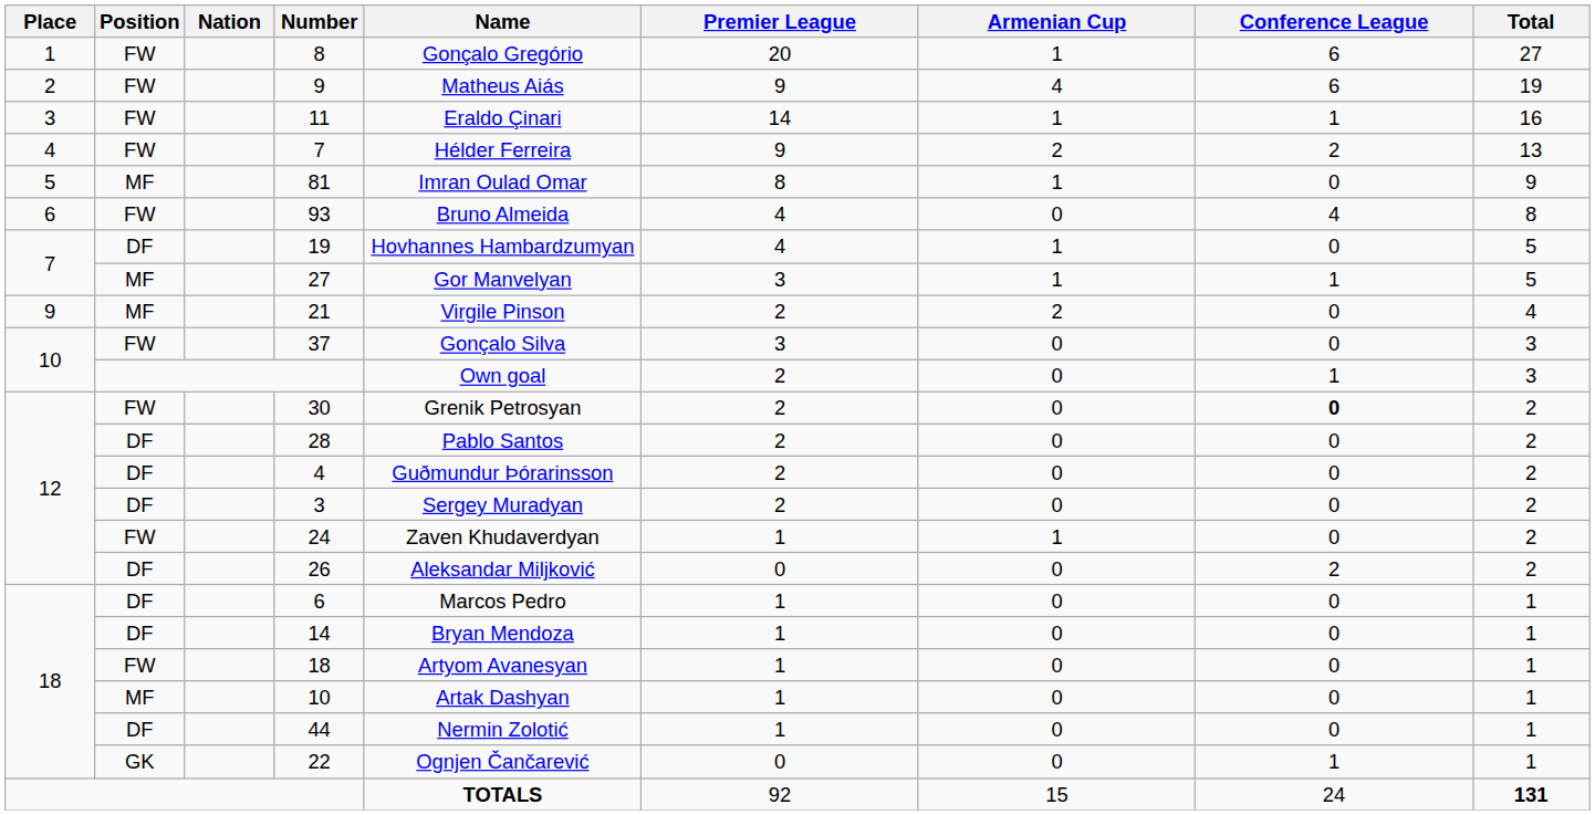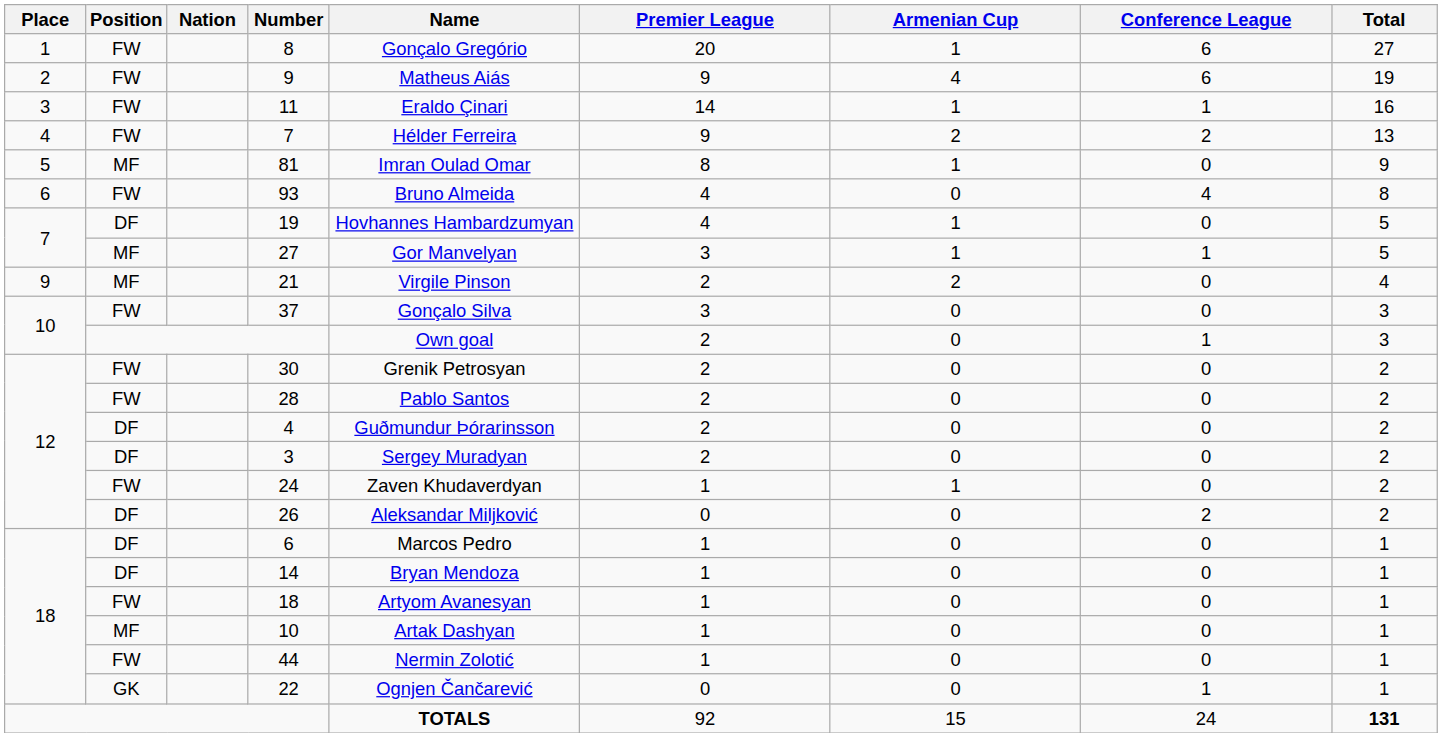30 | Conference League: bold -> normal
28 | Position: DF -> FW
44 | Position: DF -> FW
